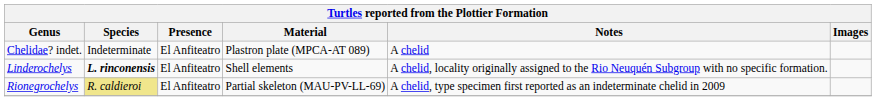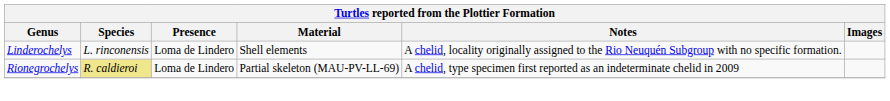- row: Chelidae? indet. | Indeterminate | El Anfiteatro | Plastron plate (MPCA-AT 089) | A chelid
Linderochelys | Species: bold -> normal
Linderochelys | Presence: El Anfiteatro -> Loma de Lindero
Rionegrochelys | Presence: El Anfiteatro -> Loma de Lindero
